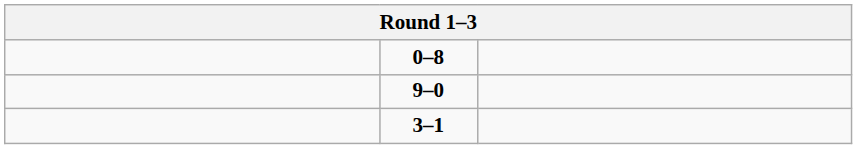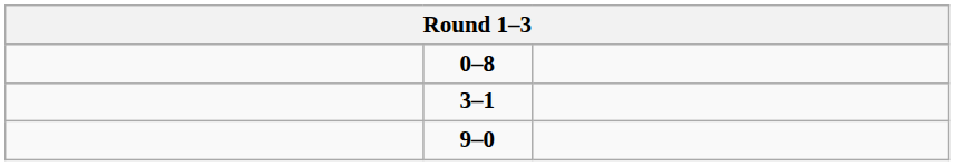rows swapped: 9–0 <-> 3–1
